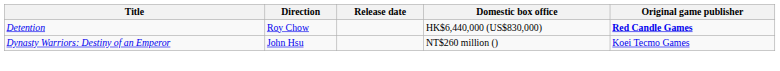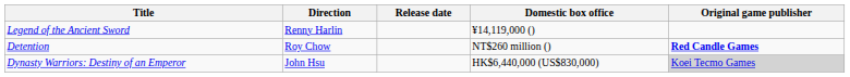+ row: Legend of the Ancient Sword | Renny Harlin | ¥14,119,000 ()
Detention | Domestic box office: HK$6,440,000 (US$830,000) -> NT$260 million ()
Dynasty Warriors: Destiny of an Emperor | Domestic box office: NT$260 million () -> HK$6,440,000 (US$830,000)
Dynasty Warriors: Destiny of an Emperor | Original game publisher: no background -> lightgrey background
